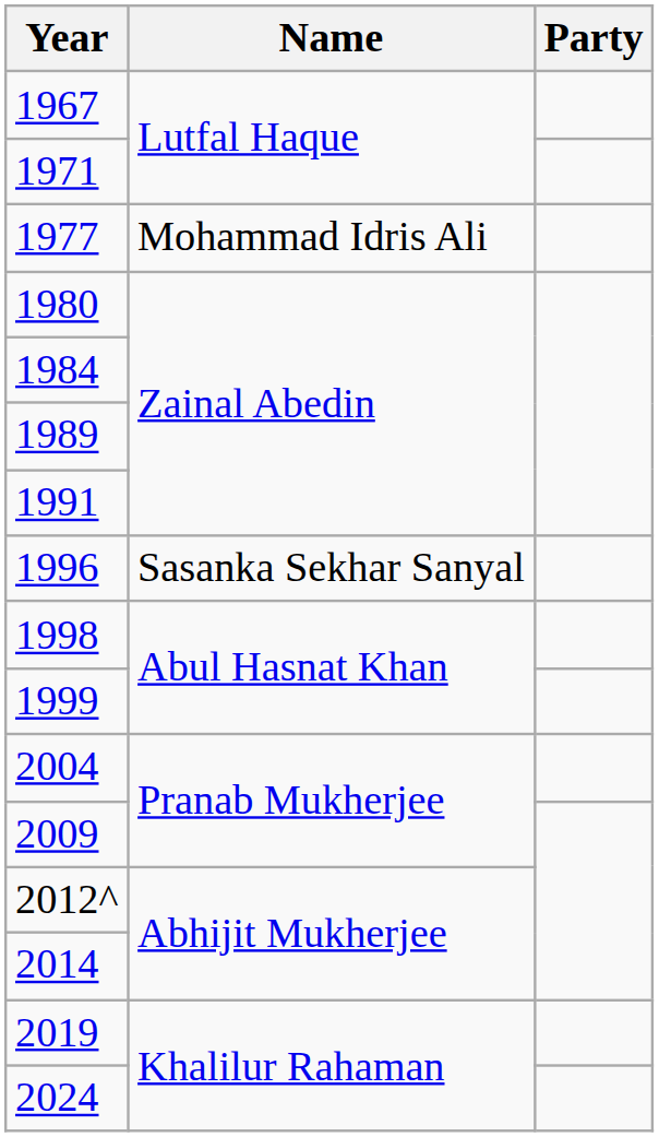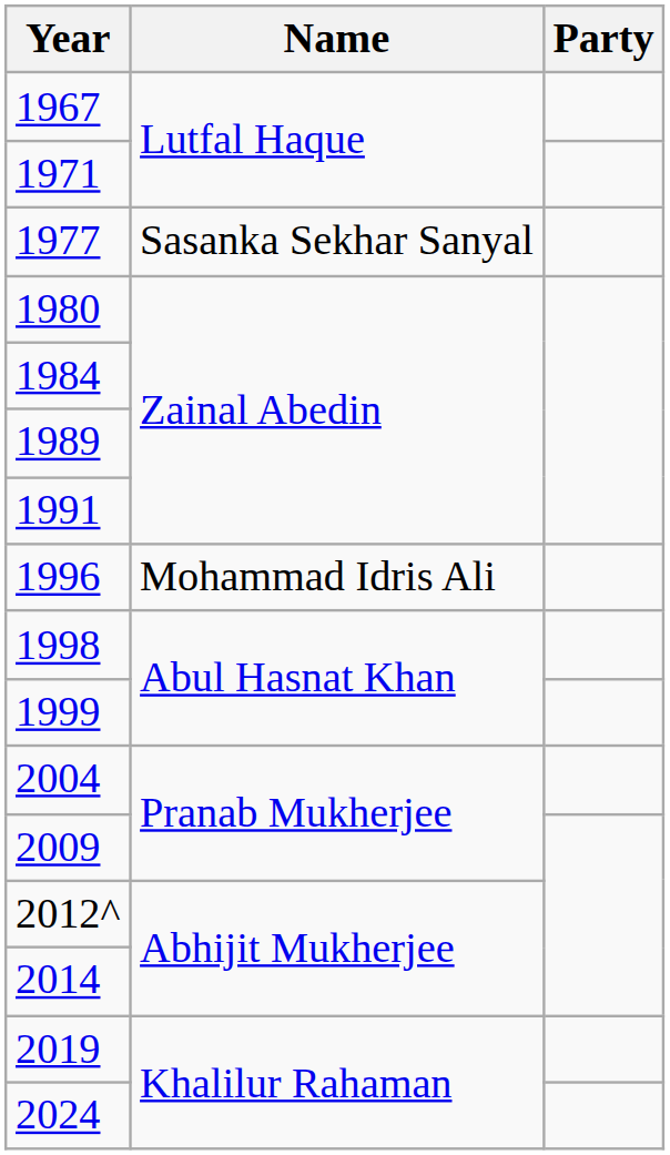1977 | Name: Mohammad Idris Ali -> Sasanka Sekhar Sanyal
1996 | Name: Sasanka Sekhar Sanyal -> Mohammad Idris Ali
